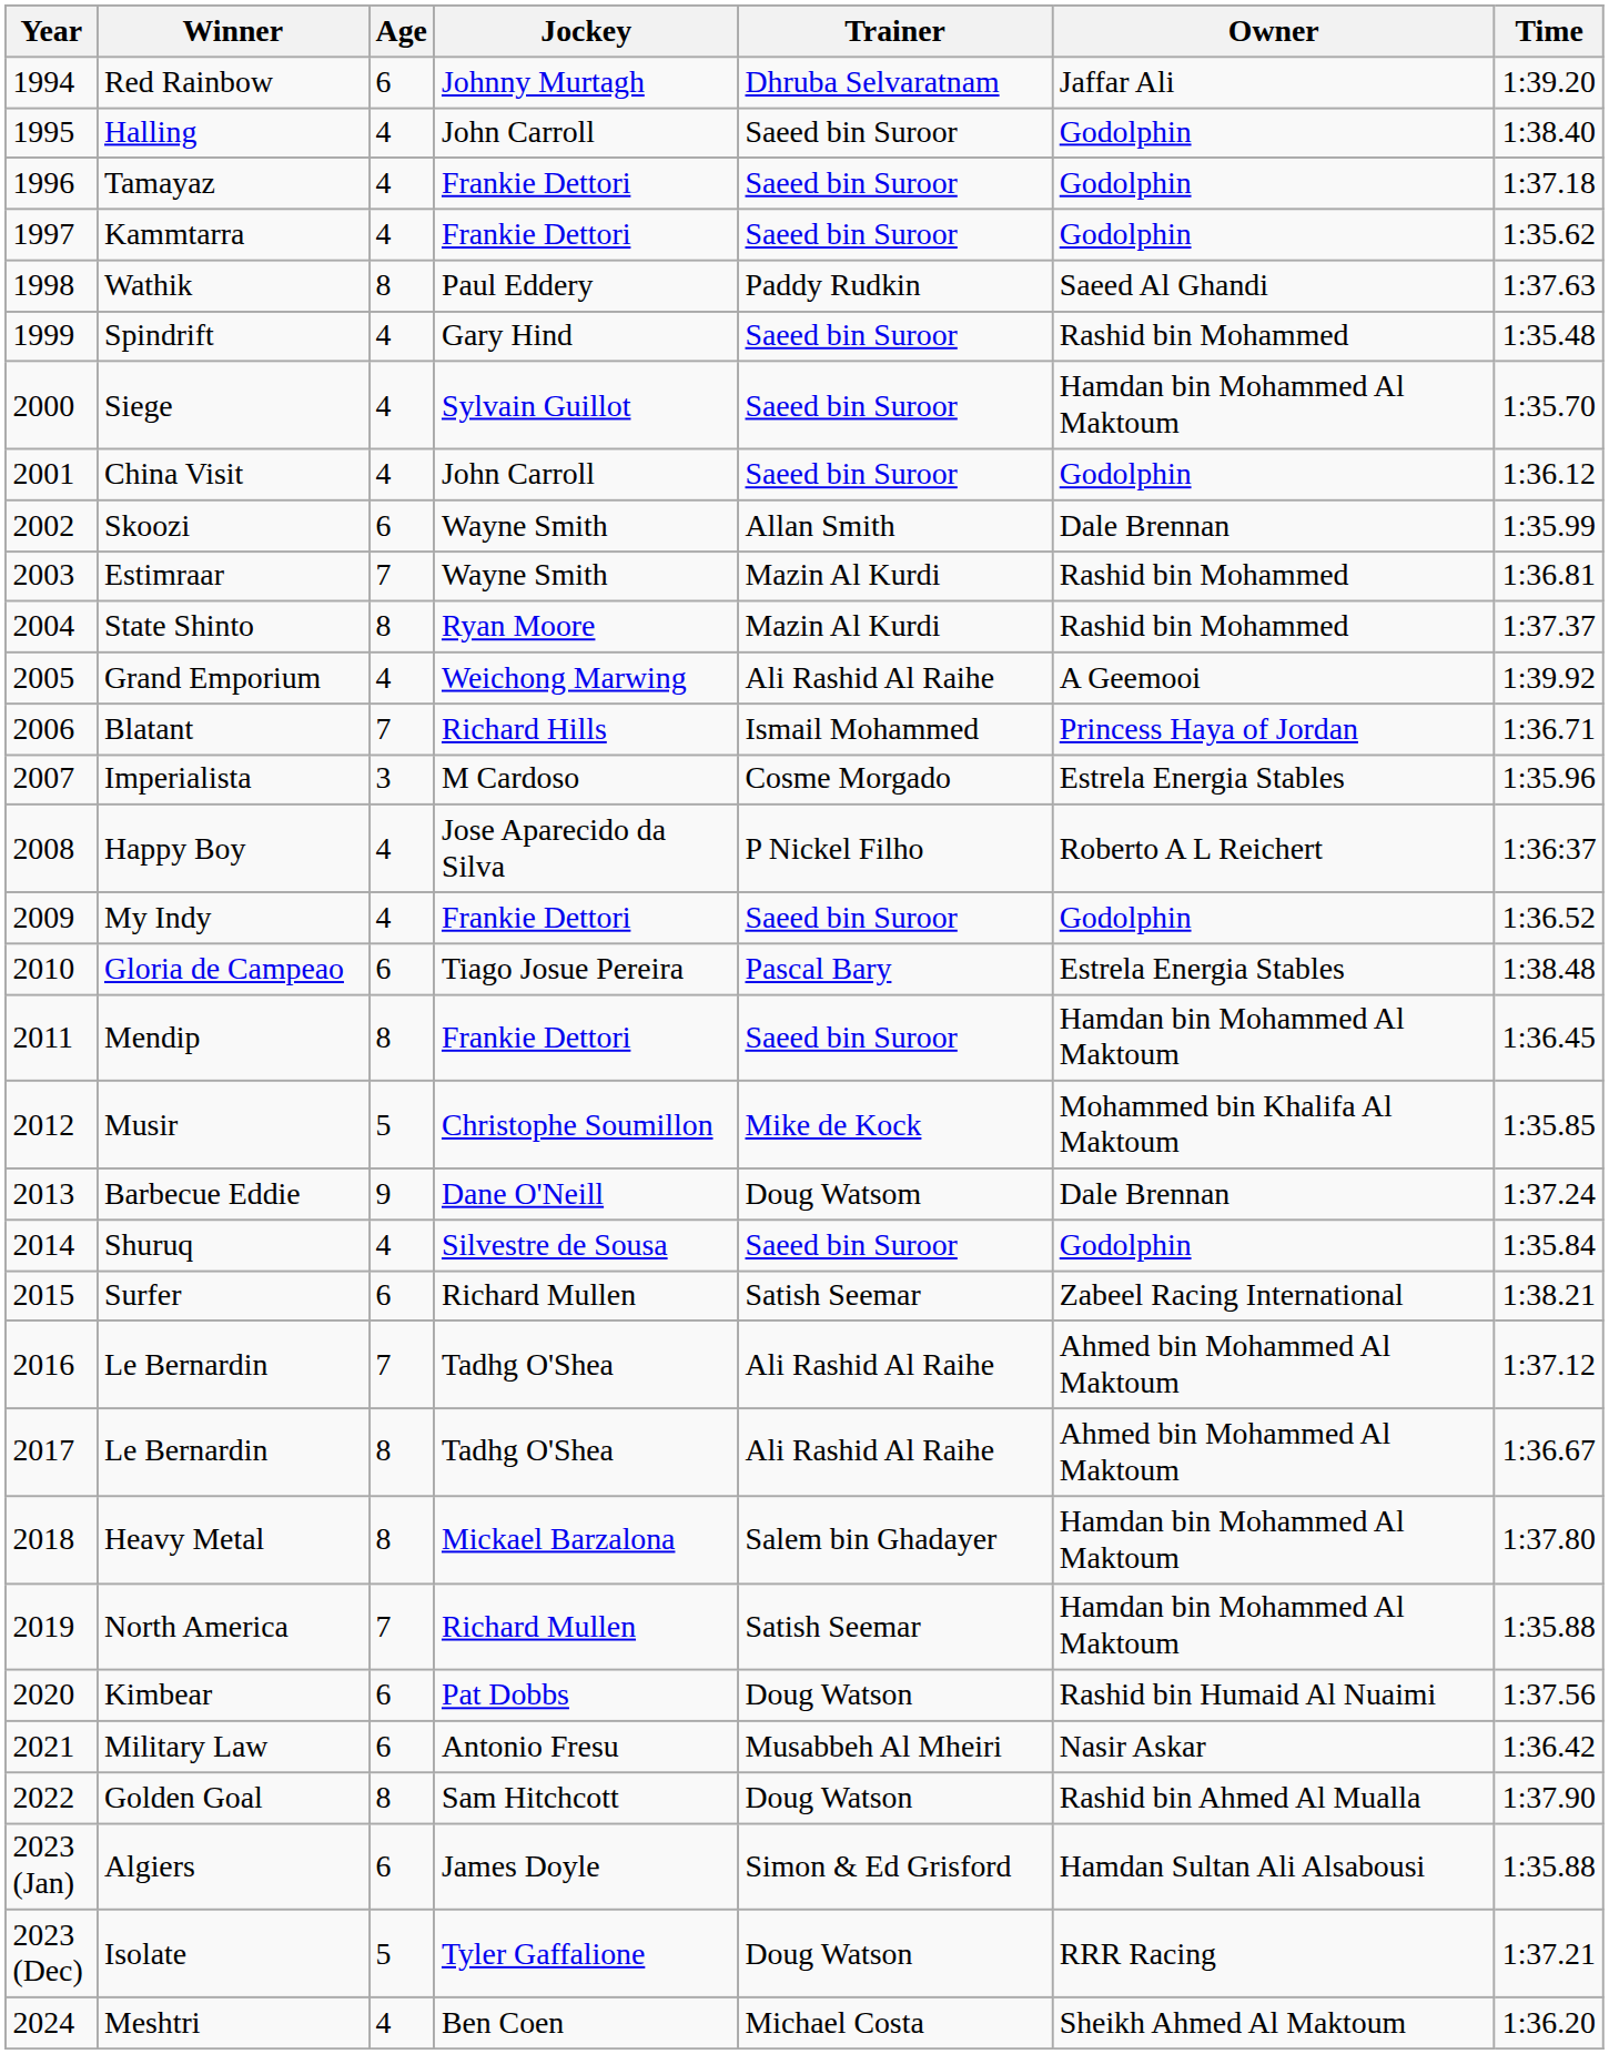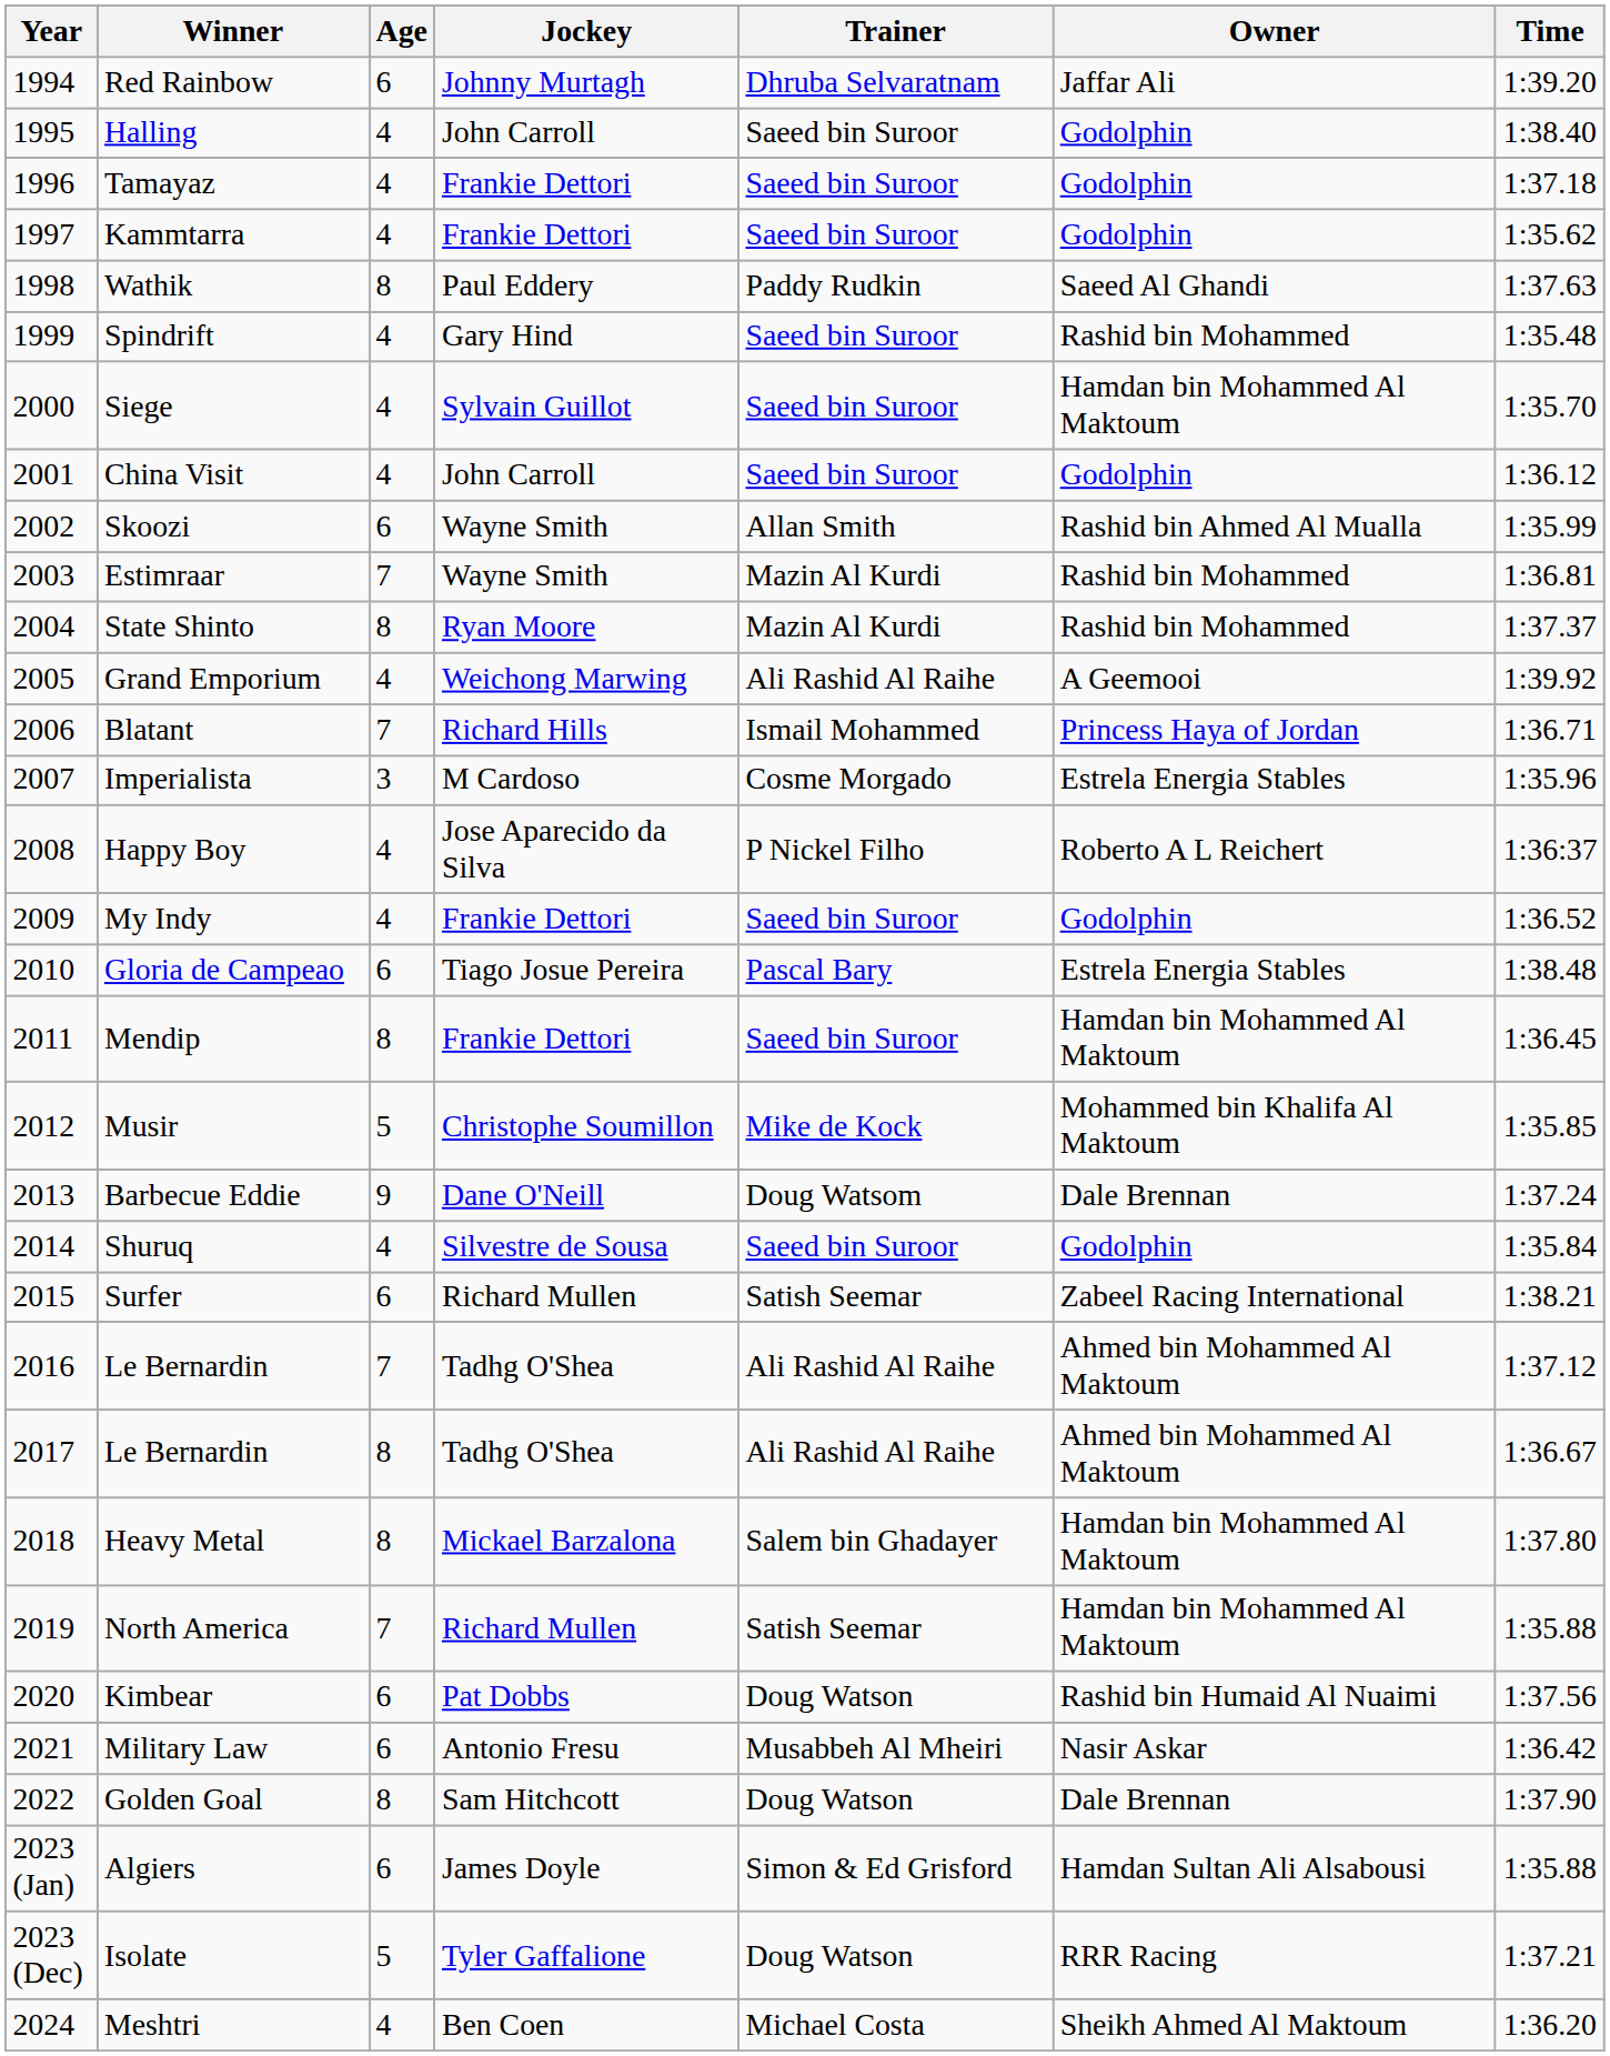Skoozi | Owner: Dale Brennan -> Rashid bin Ahmed Al Mualla
Golden Goal | Owner: Rashid bin Ahmed Al Mualla -> Dale Brennan
